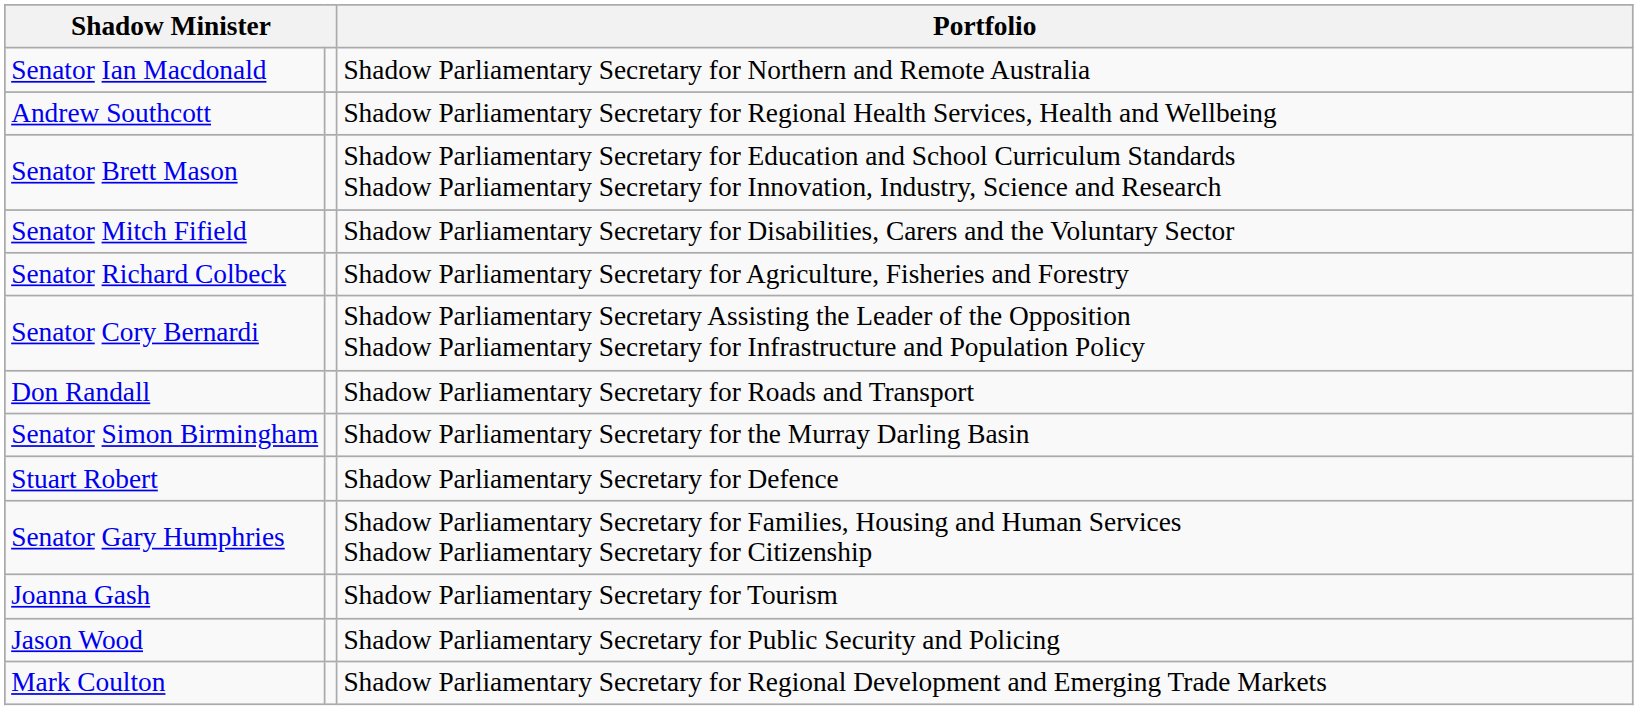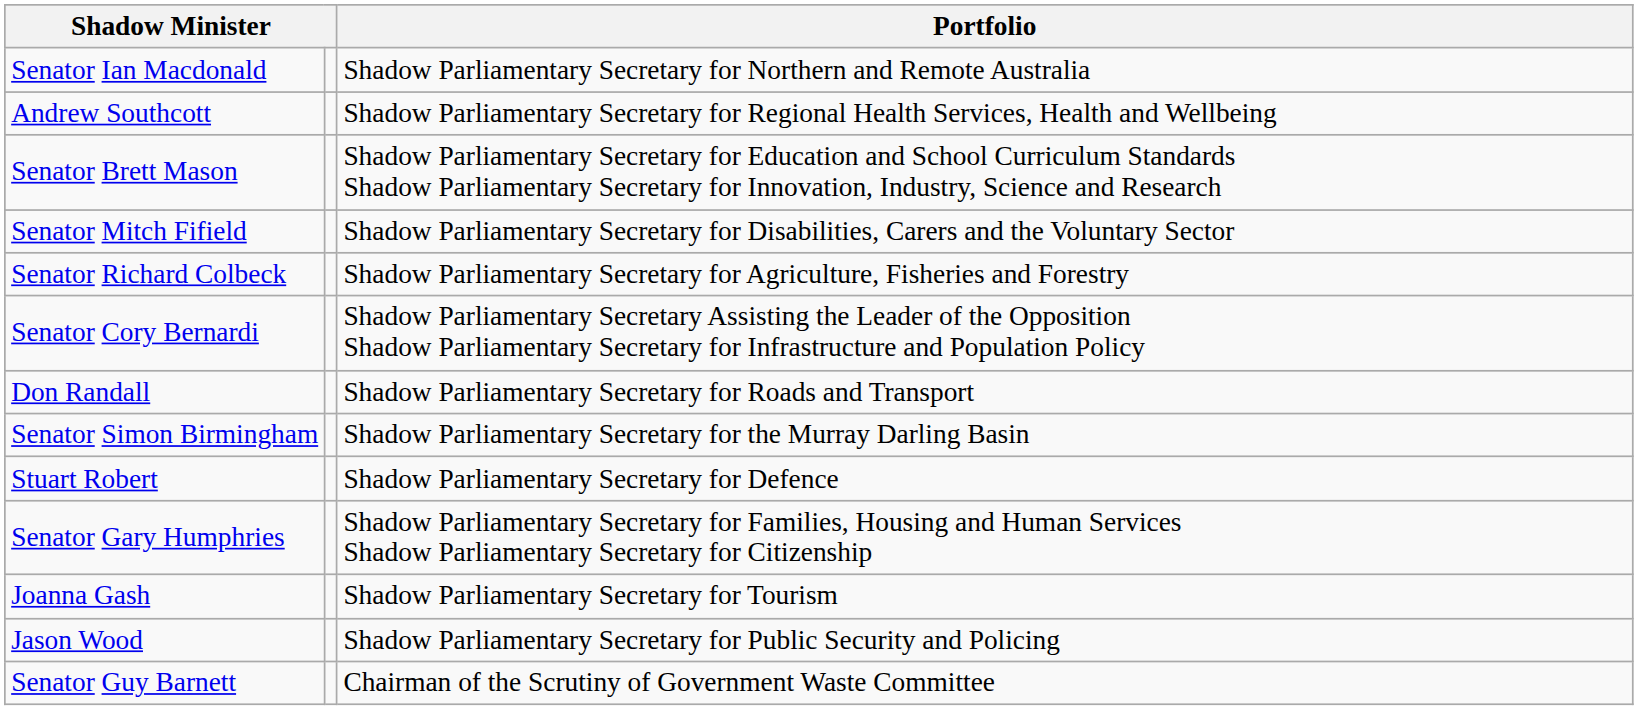- row: Mark Coulton | Shadow Parliamentary Secretary for Regional Development and Emerging Trade Markets
+ row: Senator Guy Barnett | Chairman of the Scrutiny of Government Waste Committee
